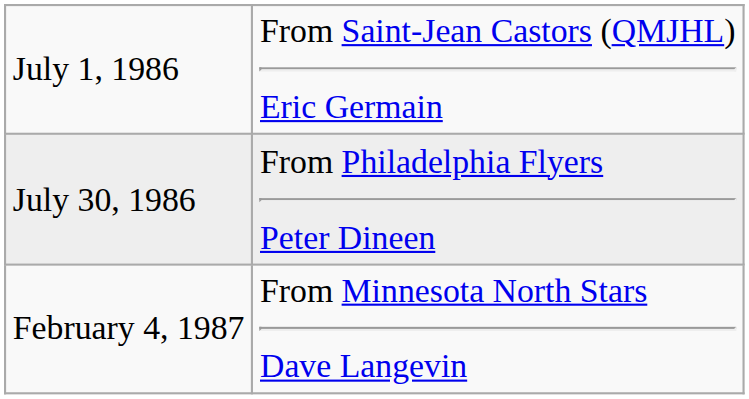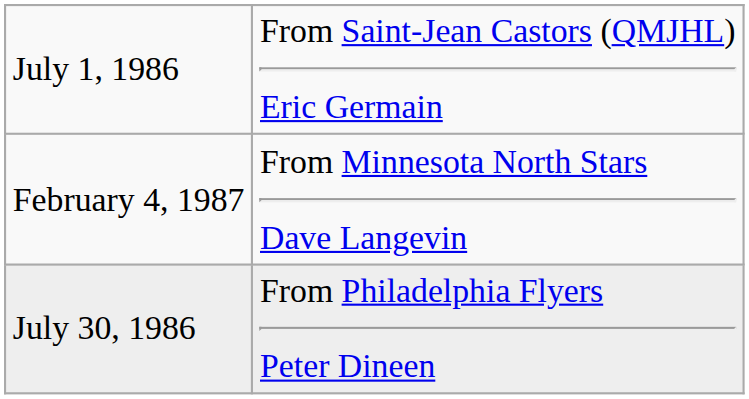rows swapped: July 30, 1986 <-> February 4, 1987
